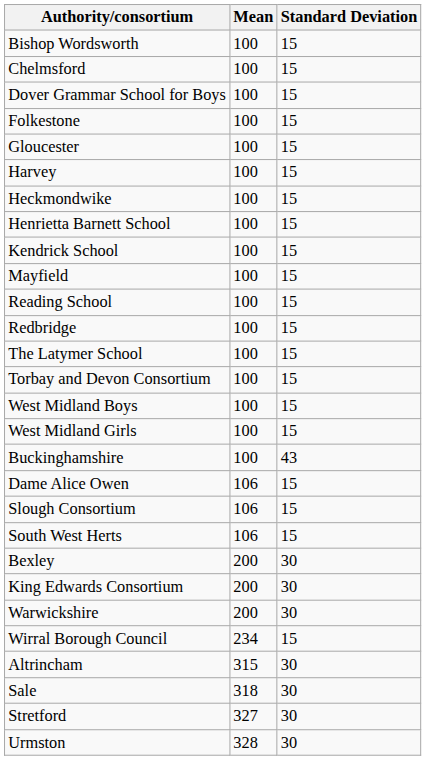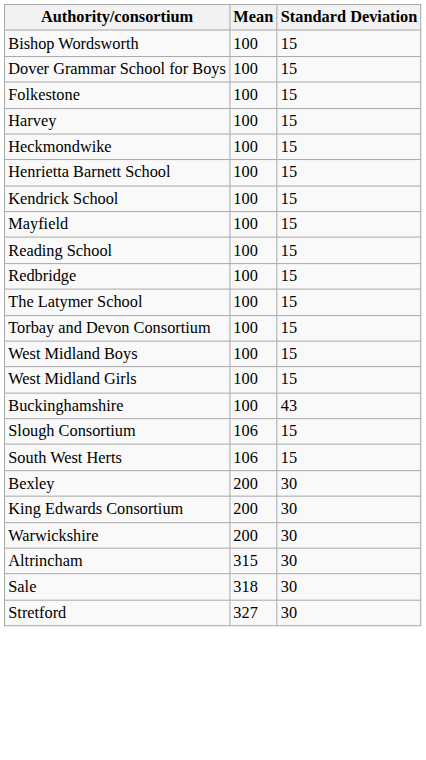- row: Chelmsford | 100 | 15
- row: Gloucester | 100 | 15
- row: Dame Alice Owen | 106 | 15
- row: Wirral Borough Council | 234 | 15
- row: Urmston | 328 | 30
